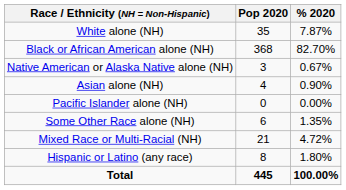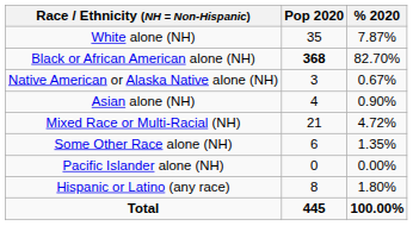Black or African American alone (NH) | Pop 2020: normal -> bold
rows swapped: Pacific Islander alone (NH) <-> Mixed Race or Multi-Racial (NH)
